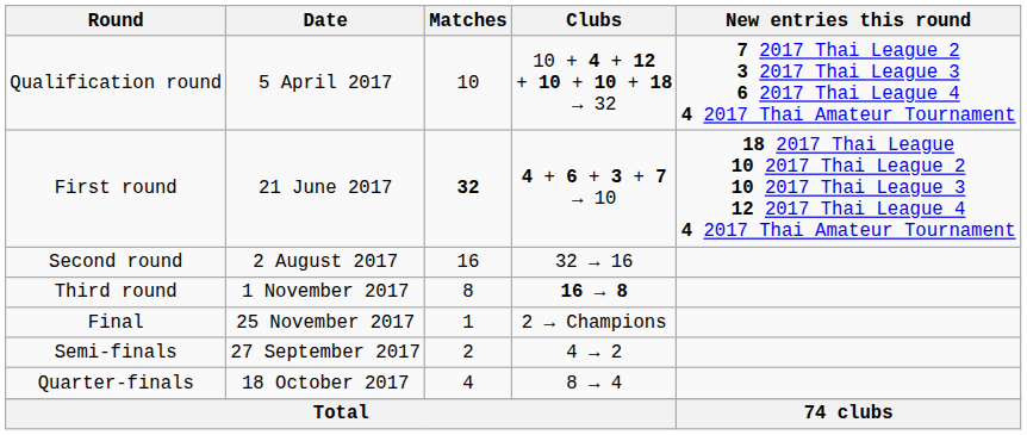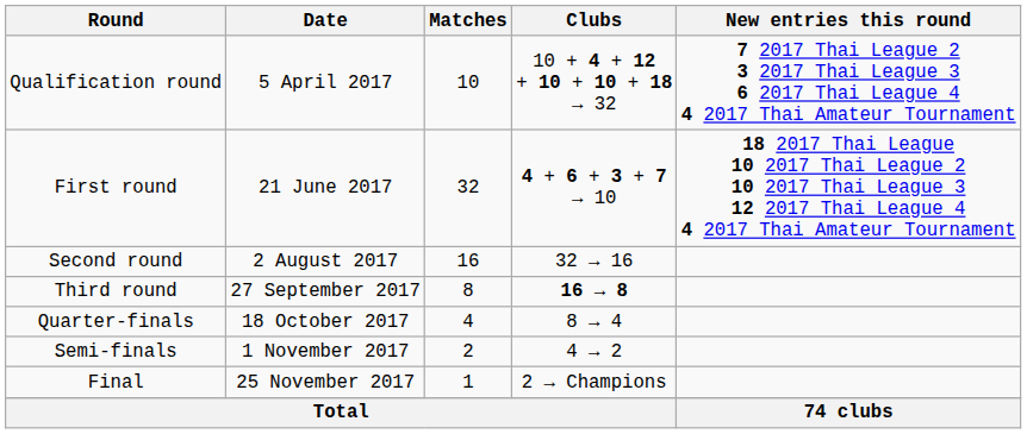First round | Matches: bold -> normal
Third round | Date: 1 November 2017 -> 27 September 2017
rows swapped: Quarter-finals <-> Final
Semi-finals | Date: 27 September 2017 -> 1 November 2017
